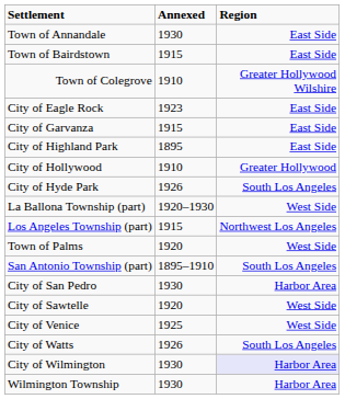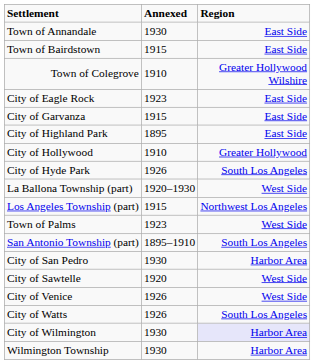Town of Palms | Annexed: 1920 -> 1923
City of Venice | Annexed: 1925 -> 1926
